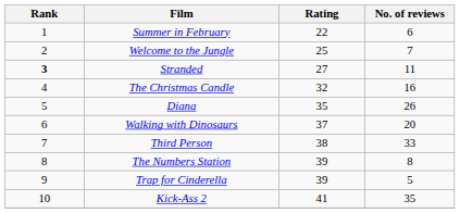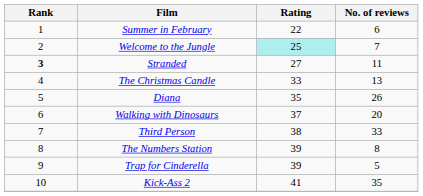Welcome to the Jungle | Rating: no background -> paleturquoise background
The Christmas Candle | Rating: 32 -> 33
The Christmas Candle | No. of reviews: 16 -> 13
